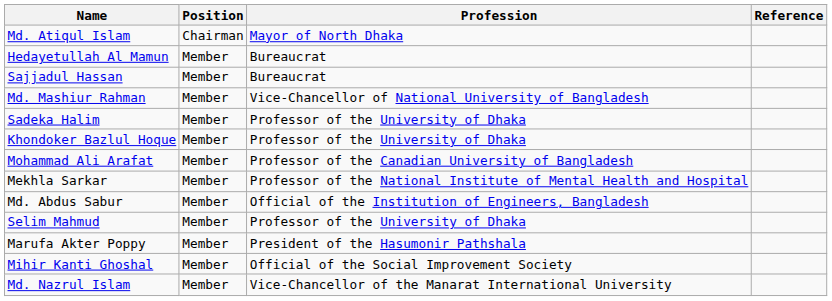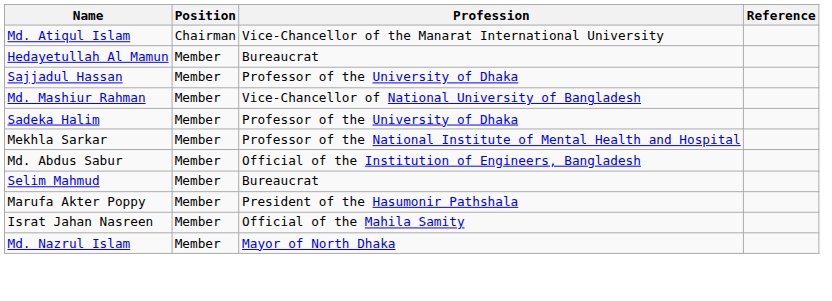Md. Atiqul Islam | Profession: Mayor of North Dhaka -> Vice-Chancellor of the Manarat International University
Sajjadul Hassan | Profession: Bureaucrat -> Professor of the University of Dhaka
- row: Khondoker Bazlul Hoque | Member | Professor of the University of Dhaka
- row: Mohammad Ali Arafat | Member | Professor of the Canadian University of Bangladesh
Selim Mahmud | Profession: Professor of the University of Dhaka -> Bureaucrat
+ row: Israt Jahan Nasreen | Member | Official of the Mahila Samity
- row: Mihir Kanti Ghoshal | Member | Official of the Social Improvement Society
Md. Nazrul Islam | Profession: Vice-Chancellor of the Manarat International University -> Mayor of North Dhaka
